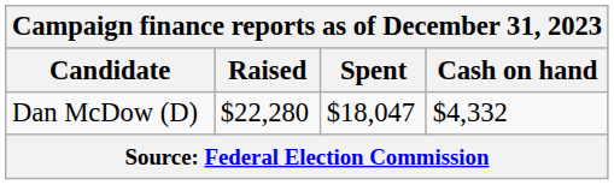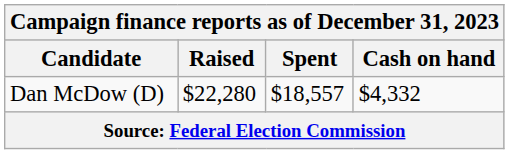Dan McDow (D) | Spent: $18,047 -> $18,557
